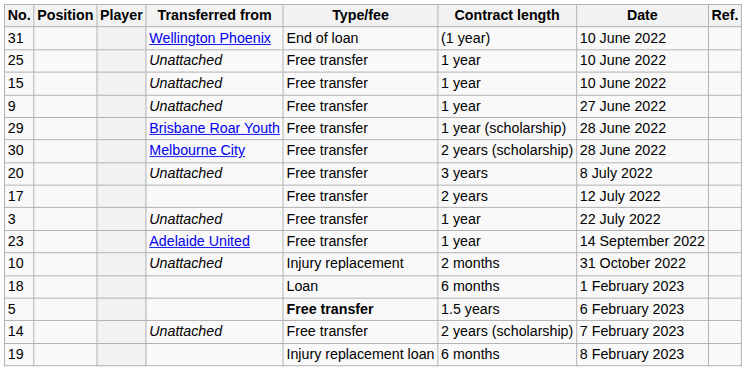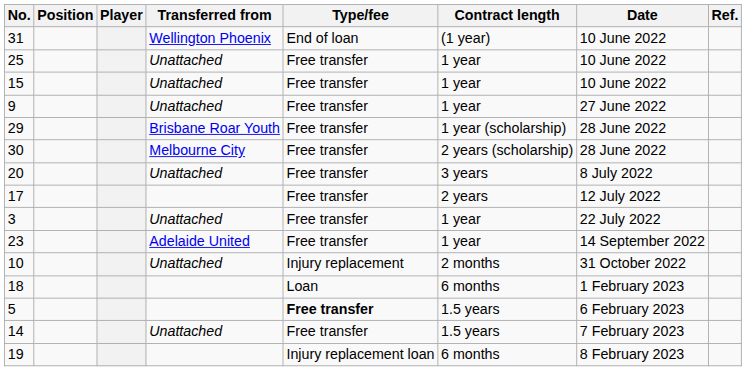14 | Contract length: 2 years (scholarship) -> 1.5 years
